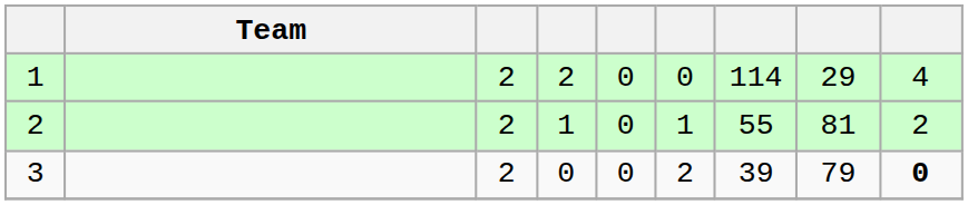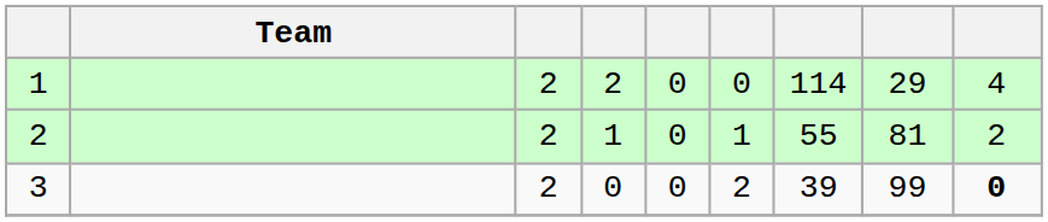3 | column 8: 79 -> 99
